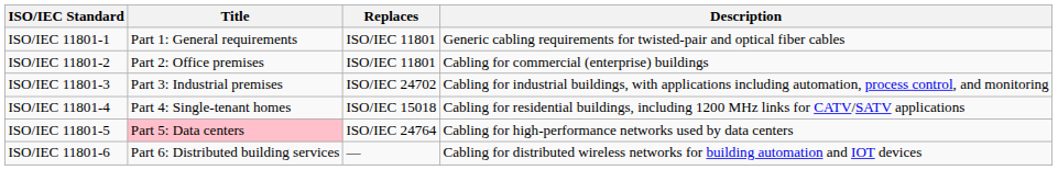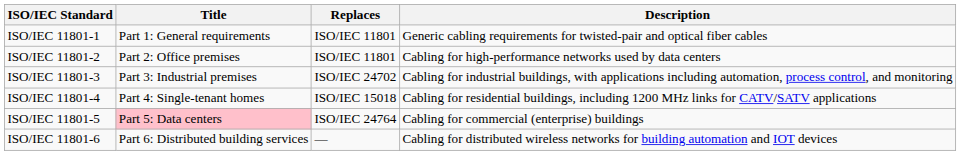ISO/IEC 11801-2 | Description: Cabling for commercial (enterprise) buildings -> Cabling for high-performance networks used by data centers
ISO/IEC 11801-5 | Description: Cabling for high-performance networks used by data centers -> Cabling for commercial (enterprise) buildings
